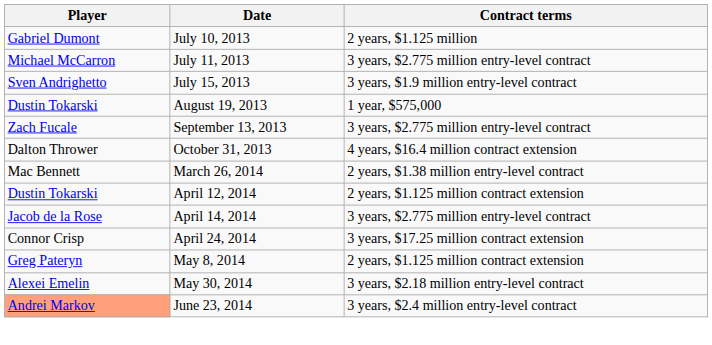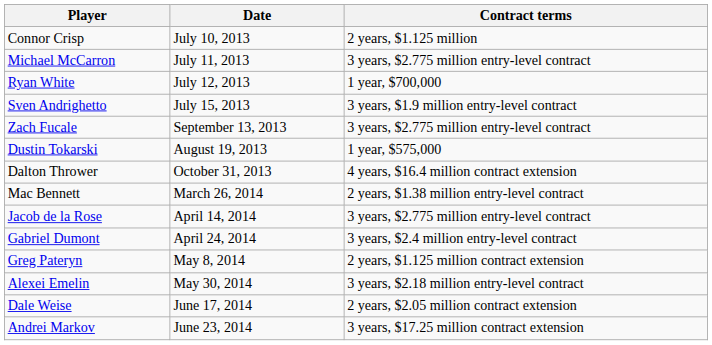July 10, 2013 | Player: Gabriel Dumont -> Connor Crisp
+ row: Ryan White | July 12, 2013 | 1 year, $700,000
rows swapped: August 19, 2013 <-> September 13, 2013
- row: Dustin Tokarski | April 12, 2014 | 2 years, $1.125 million contract extension
April 24, 2014 | Player: Connor Crisp -> Gabriel Dumont
April 24, 2014 | Contract terms: 3 years, $17.25 million contract extension -> 3 years, $2.4 million entry-level contract
+ row: Dale Weise | June 17, 2014 | 2 years, $2.05 million contract extension
June 23, 2014 | Player: lightsalmon background -> no background
June 23, 2014 | Contract terms: 3 years, $2.4 million entry-level contract -> 3 years, $17.25 million contract extension
